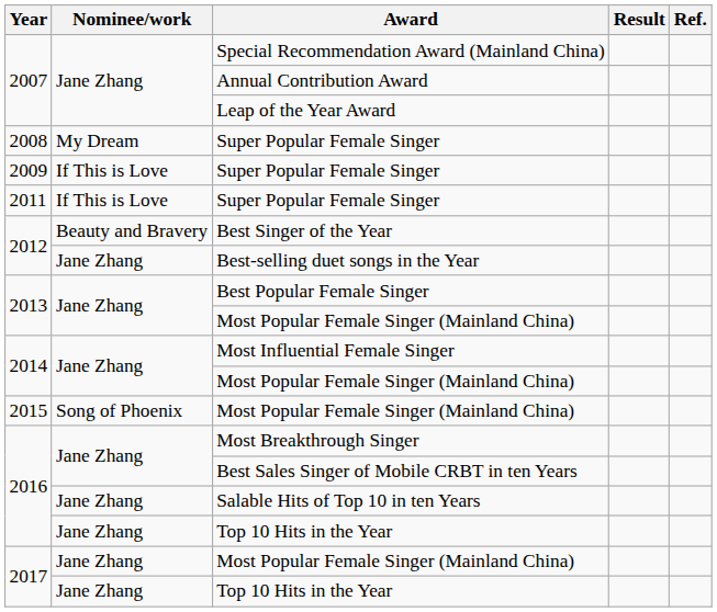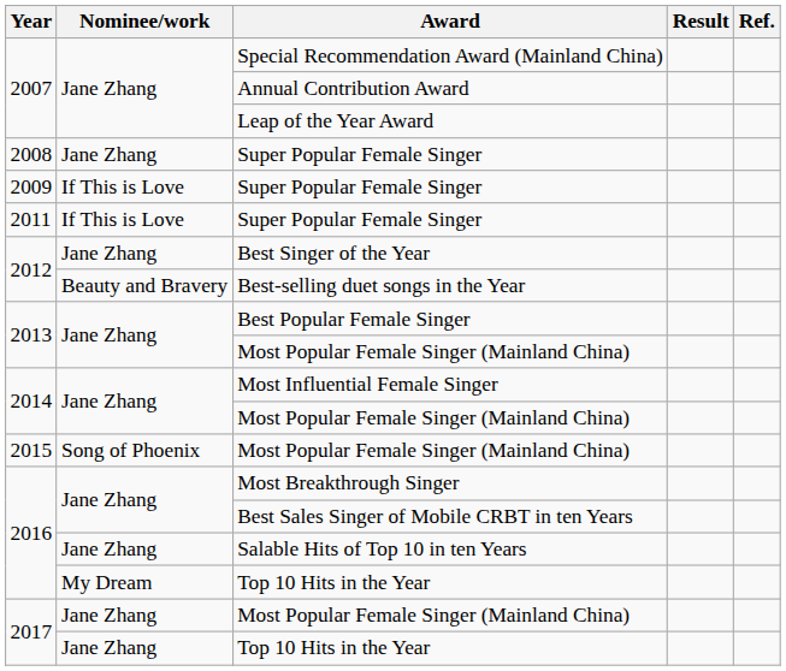2008 / Super Popular Female Singer | Nominee/work: My Dream -> Jane Zhang
Best Singer of the Year | Nominee/work: Beauty and Bravery -> Jane Zhang
Best-selling duet songs in the Year | Nominee/work: Jane Zhang -> Beauty and Bravery
2016 / Top 10 Hits in the Year | Nominee/work: Jane Zhang -> My Dream
